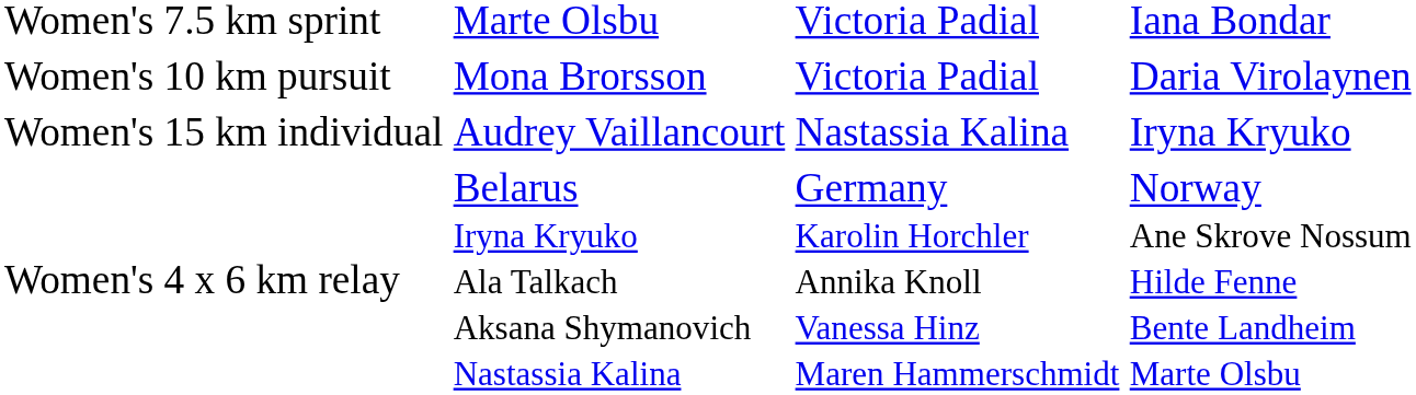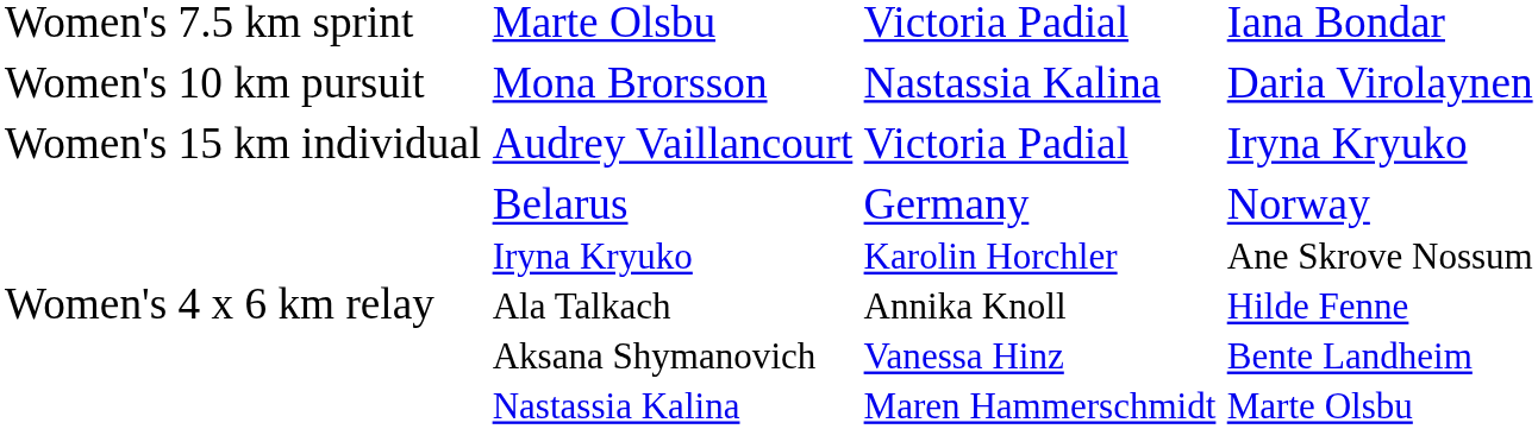Women's 10 km pursuit | column 3: Victoria Padial -> Nastassia Kalina
Women's 15 km individual | column 3: Nastassia Kalina -> Victoria Padial
